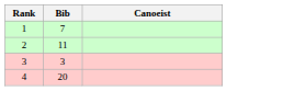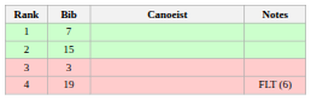+ column: Notes | FLT (6)
2 | Bib: 11 -> 15
4 | Bib: 20 -> 19
